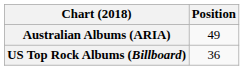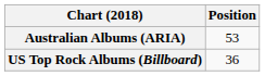Australian Albums (ARIA) | Position: 49 -> 53
